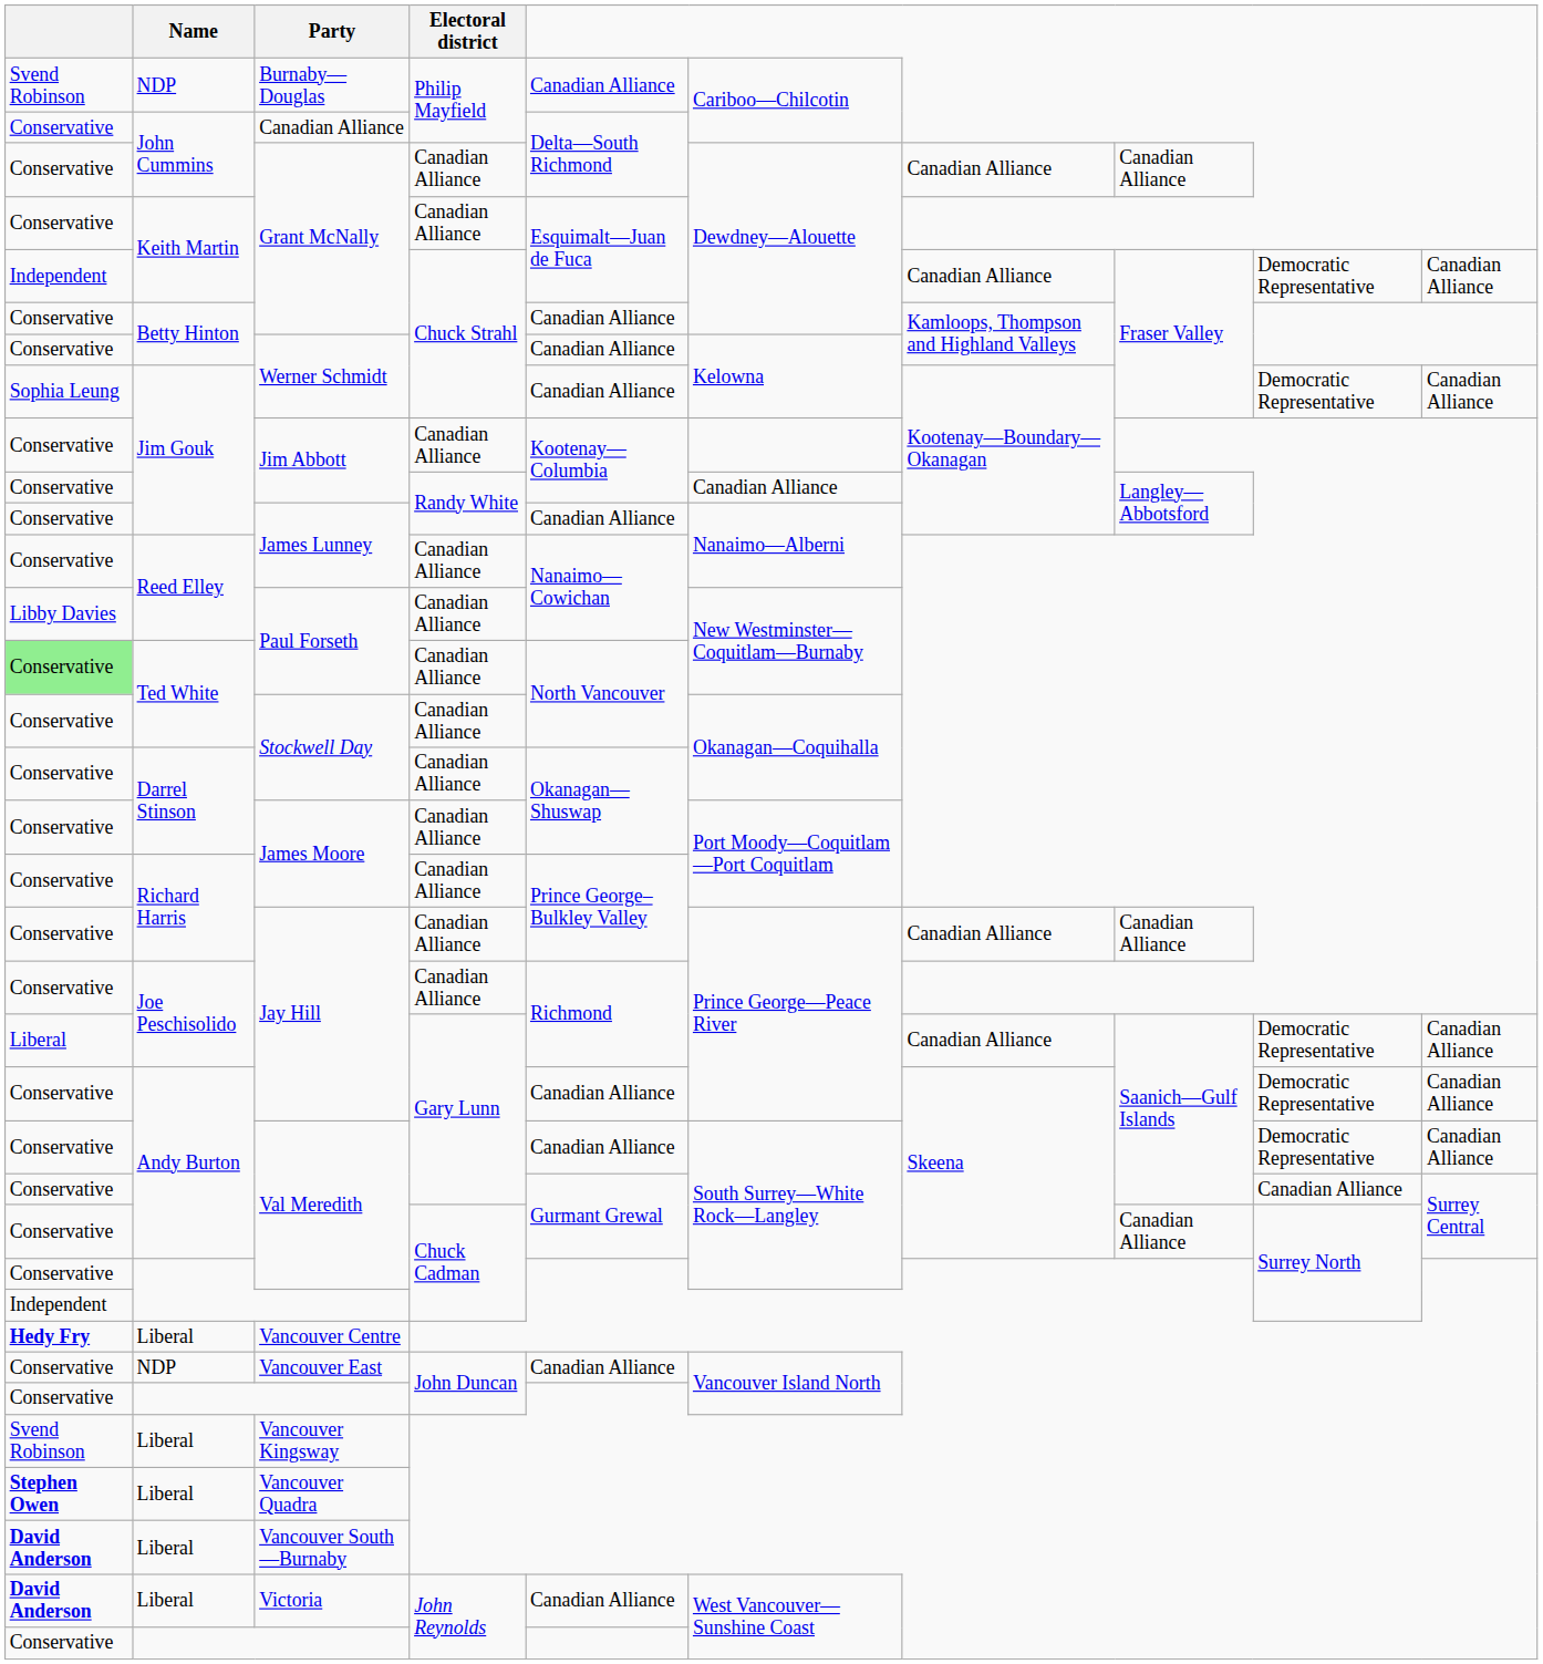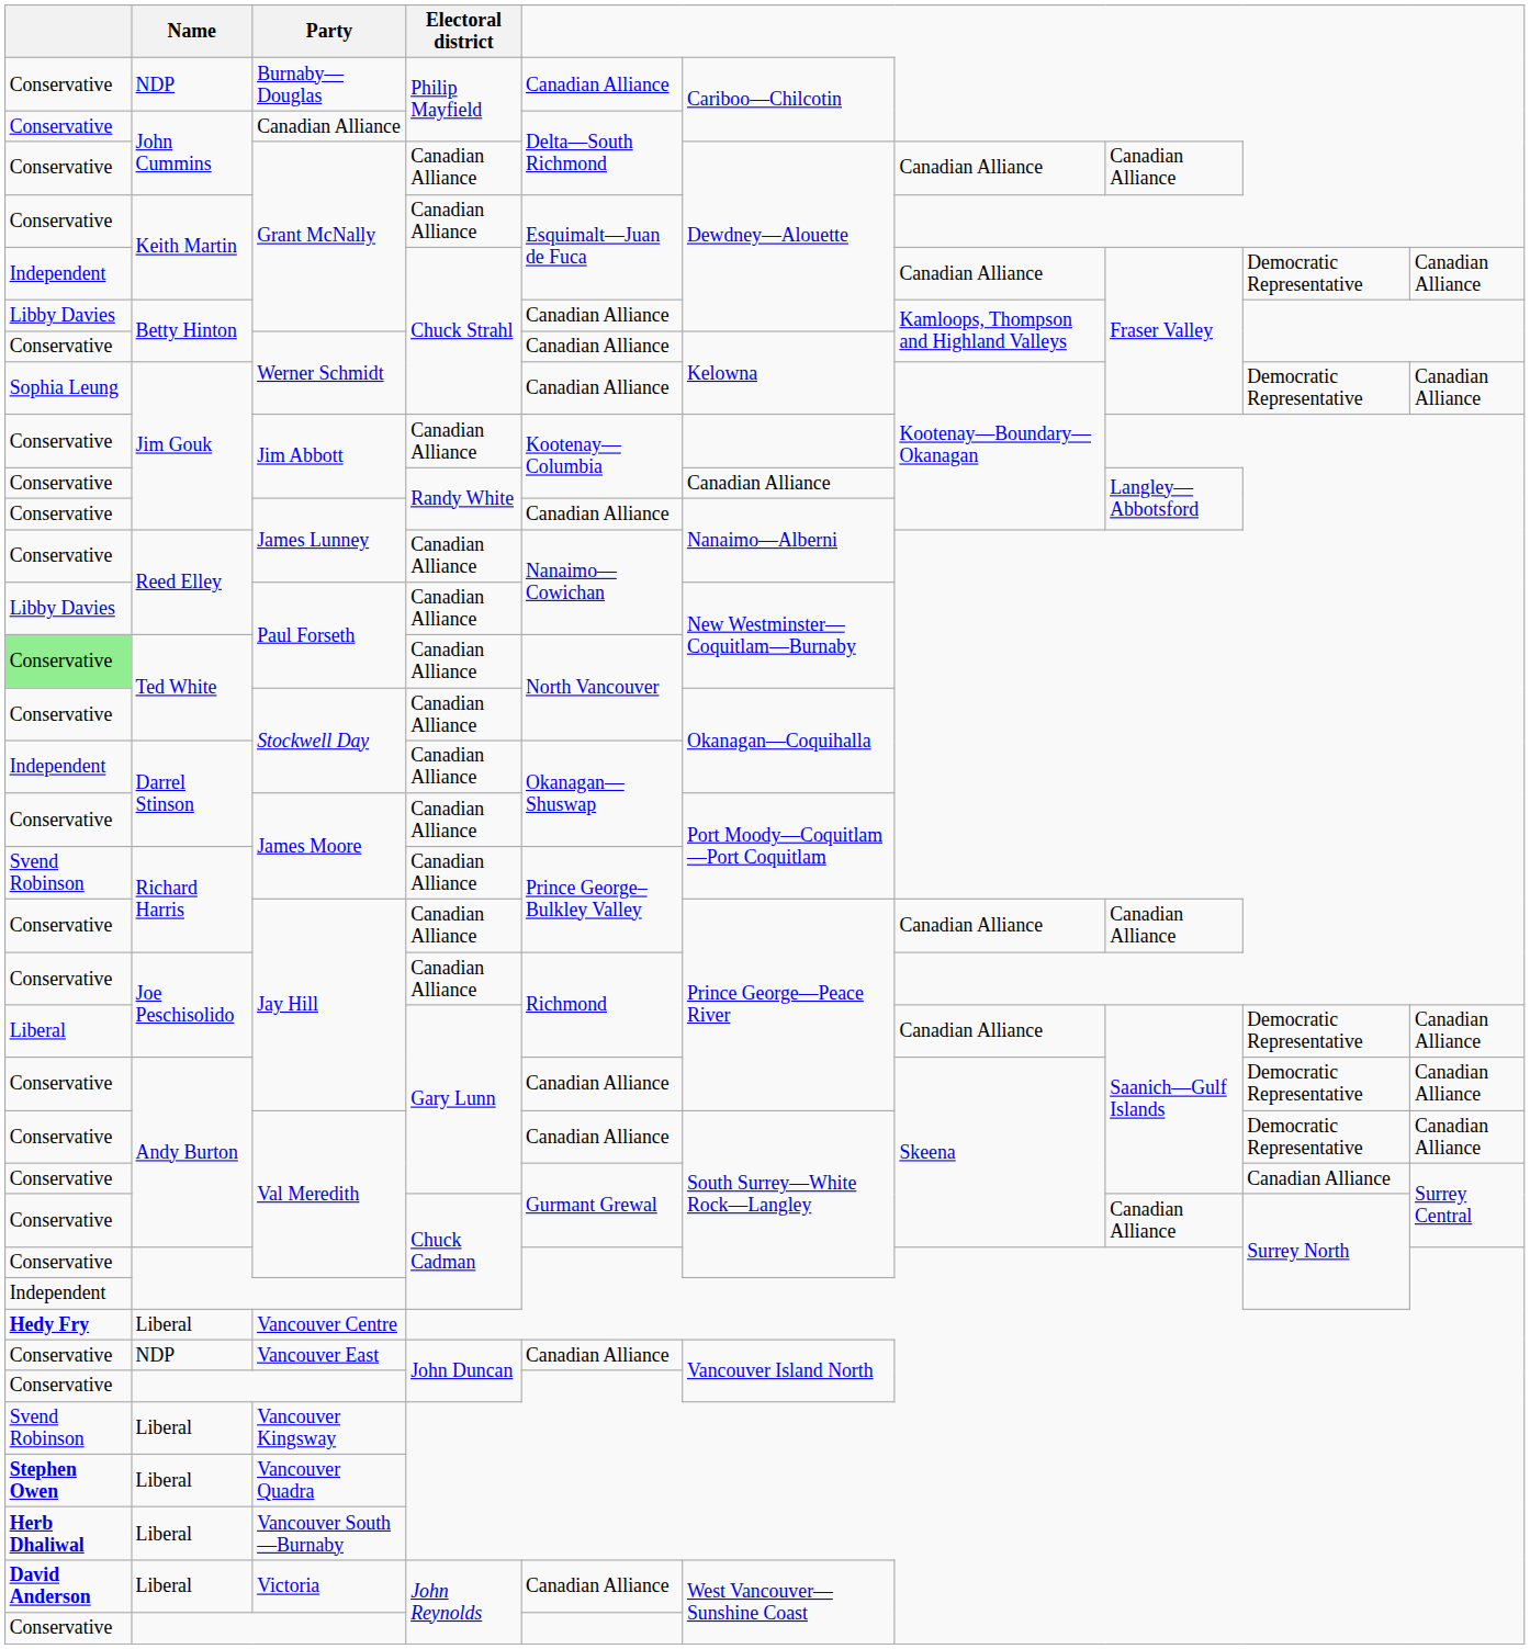Burnaby—Douglas | column 1: Svend Robinson -> Conservative
Betty Hinton / Grant McNally | column 1: Conservative -> Libby Davies
Darrel Stinson / Stockwell Day | column 1: Conservative -> Independent
Richard Harris / James Moore | column 1: Conservative -> Svend Robinson
Vancouver South—Burnaby | column 1: David Anderson -> Herb Dhaliwal
